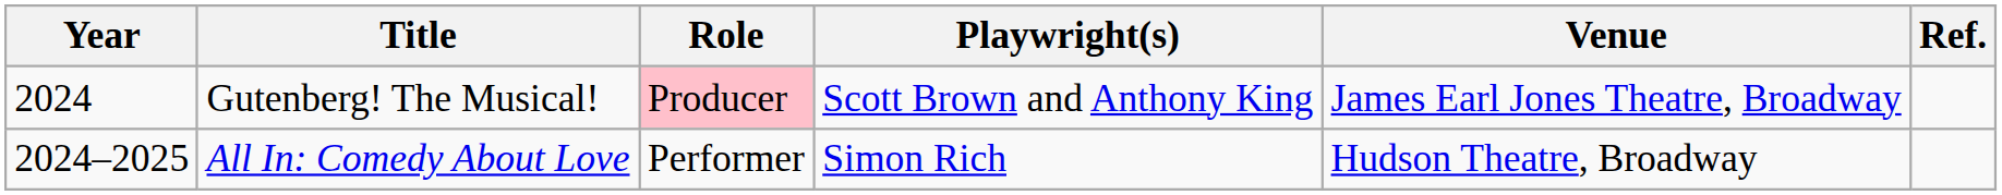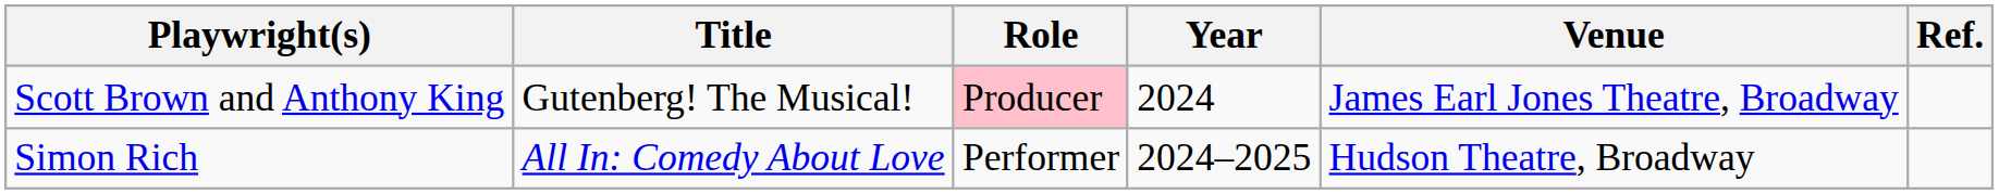columns swapped: Year <-> Playwright(s)
